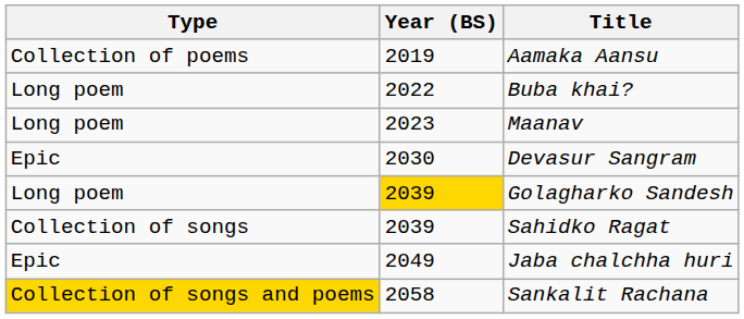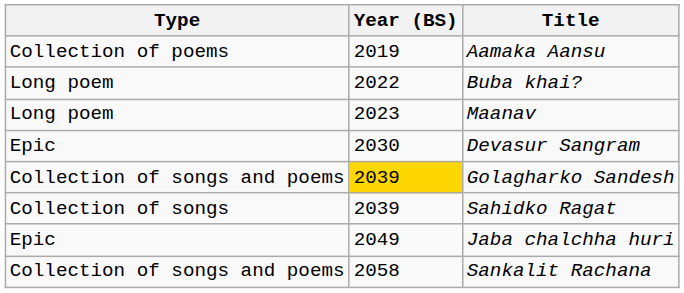Golagharko Sandesh | Type: Long poem -> Collection of songs and poems
Sankalit Rachana | Type: gold background -> no background
